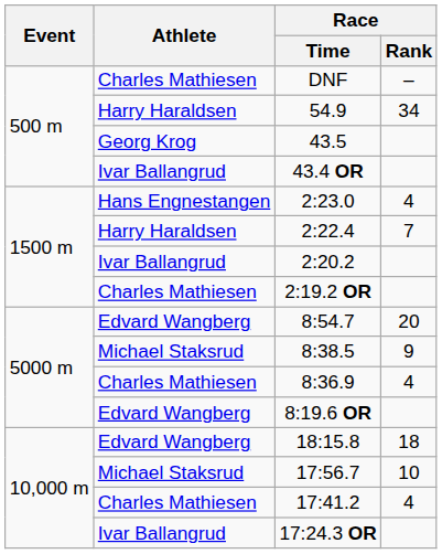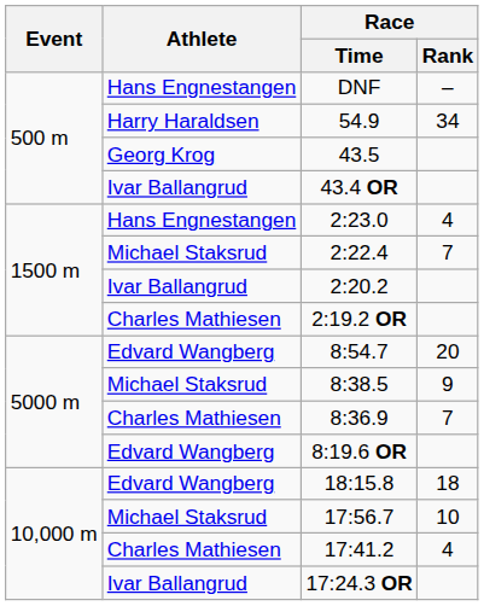DNF | Athlete: Charles Mathiesen -> Hans Engnestangen
2:22.4 | Athlete: Harry Haraldsen -> Michael Staksrud
8:36.9 | Race / Rank: 4 -> 7
